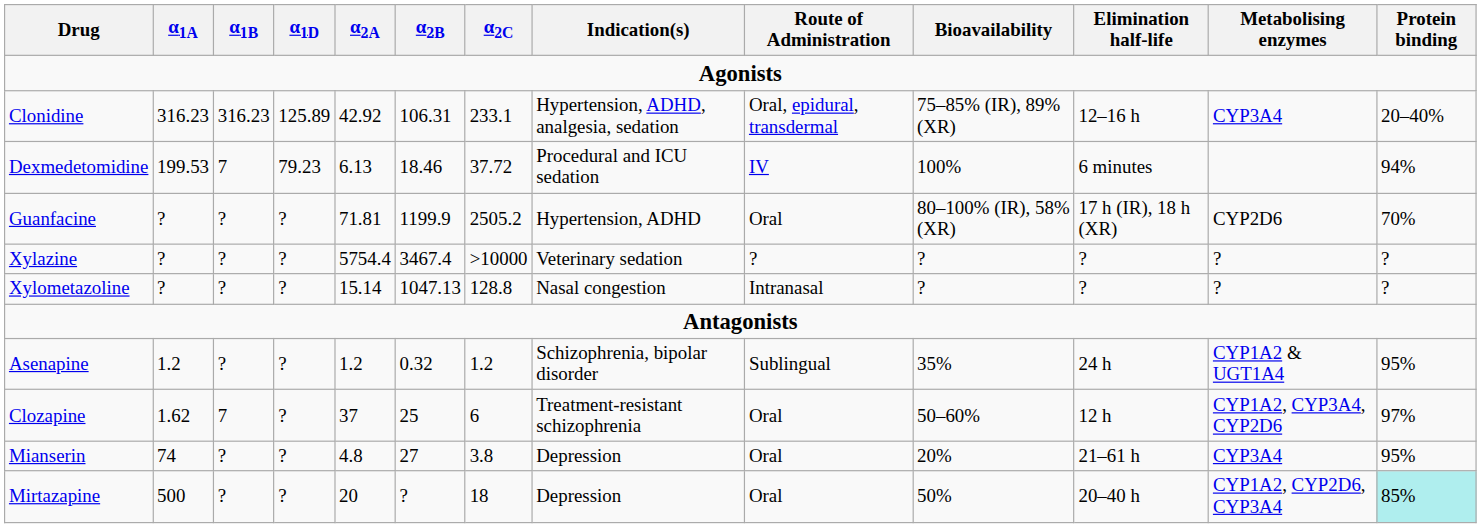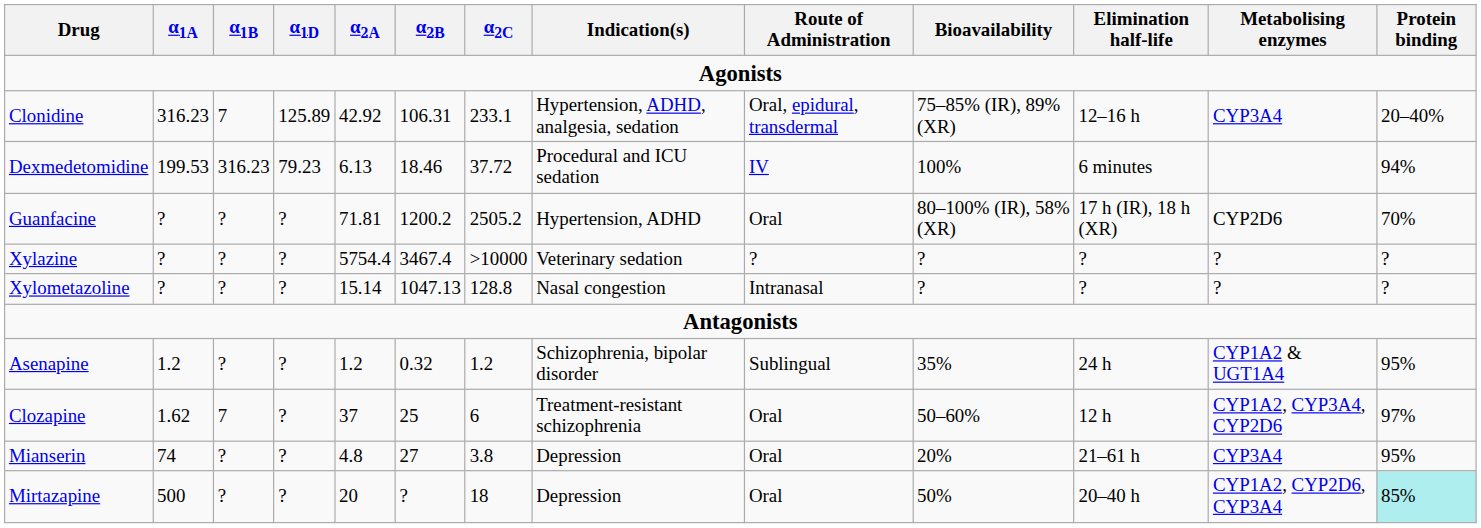Clonidine | α1B: 316.23 -> 7
Dexmedetomidine | α1B: 7 -> 316.23
Guanfacine | α2B: 1199.9 -> 1200.2
